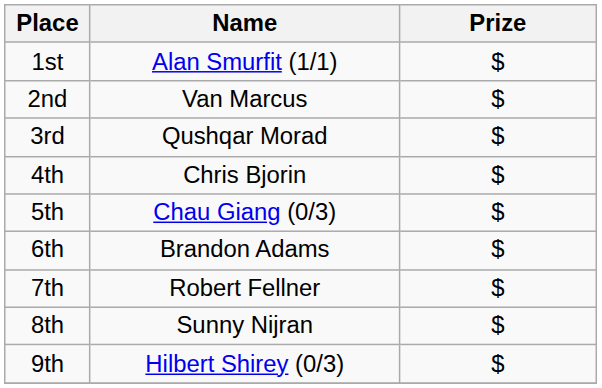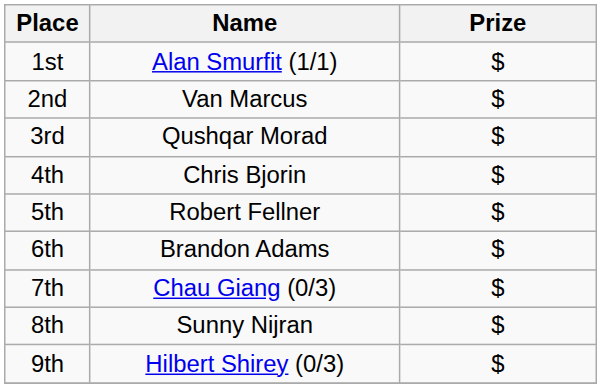5th | Name: Chau Giang (0/3) -> Robert Fellner
7th | Name: Robert Fellner -> Chau Giang (0/3)
